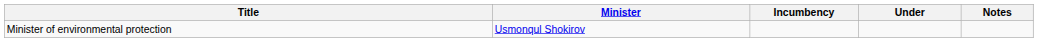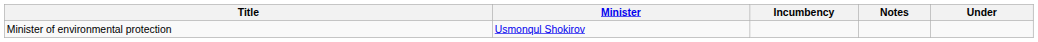columns swapped: Under <-> Notes
